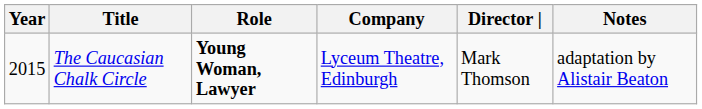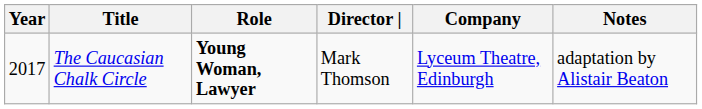columns swapped: Company <-> Director |
The Caucasian Chalk Circle | Year: 2015 -> 2017
